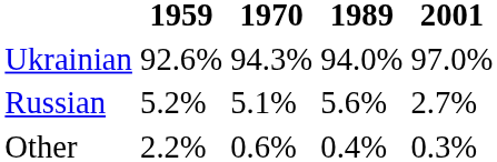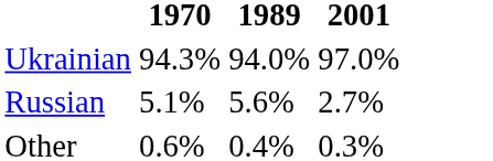- column: 1959 | 92.6% | 5.2% | 2.2%
